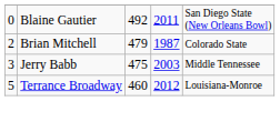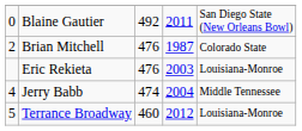Brian Mitchell | column 3: 479 -> 476
+ row: Eric Rekieta | 476 | 2003 | Louisiana-Monroe
Jerry Babb | column 1: 3 -> 4
Jerry Babb | column 3: 475 -> 474
Jerry Babb | column 4: 2003 -> 2004
